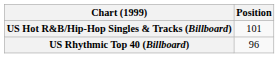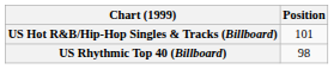US Rhythmic Top 40 (Billboard) | Position: 96 -> 98
